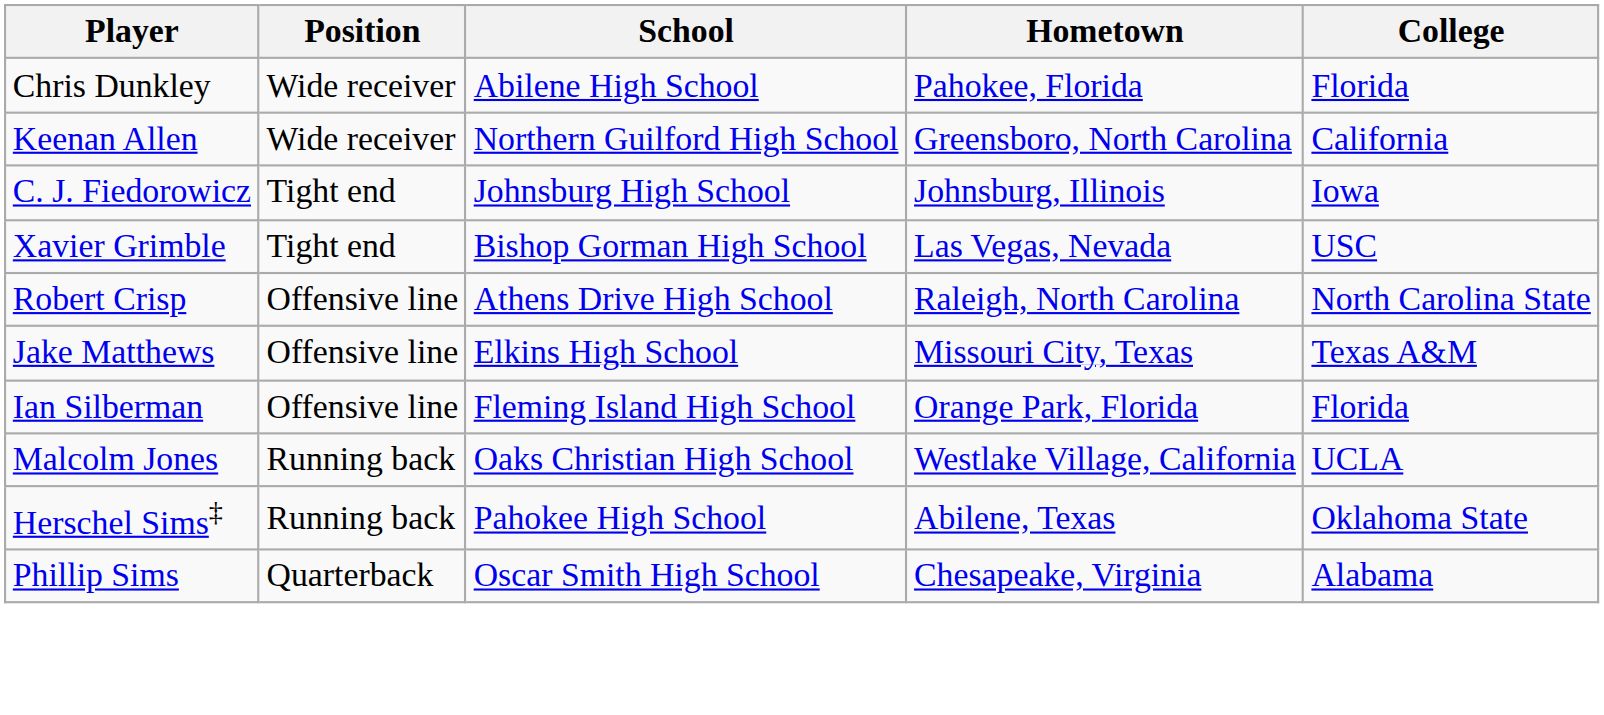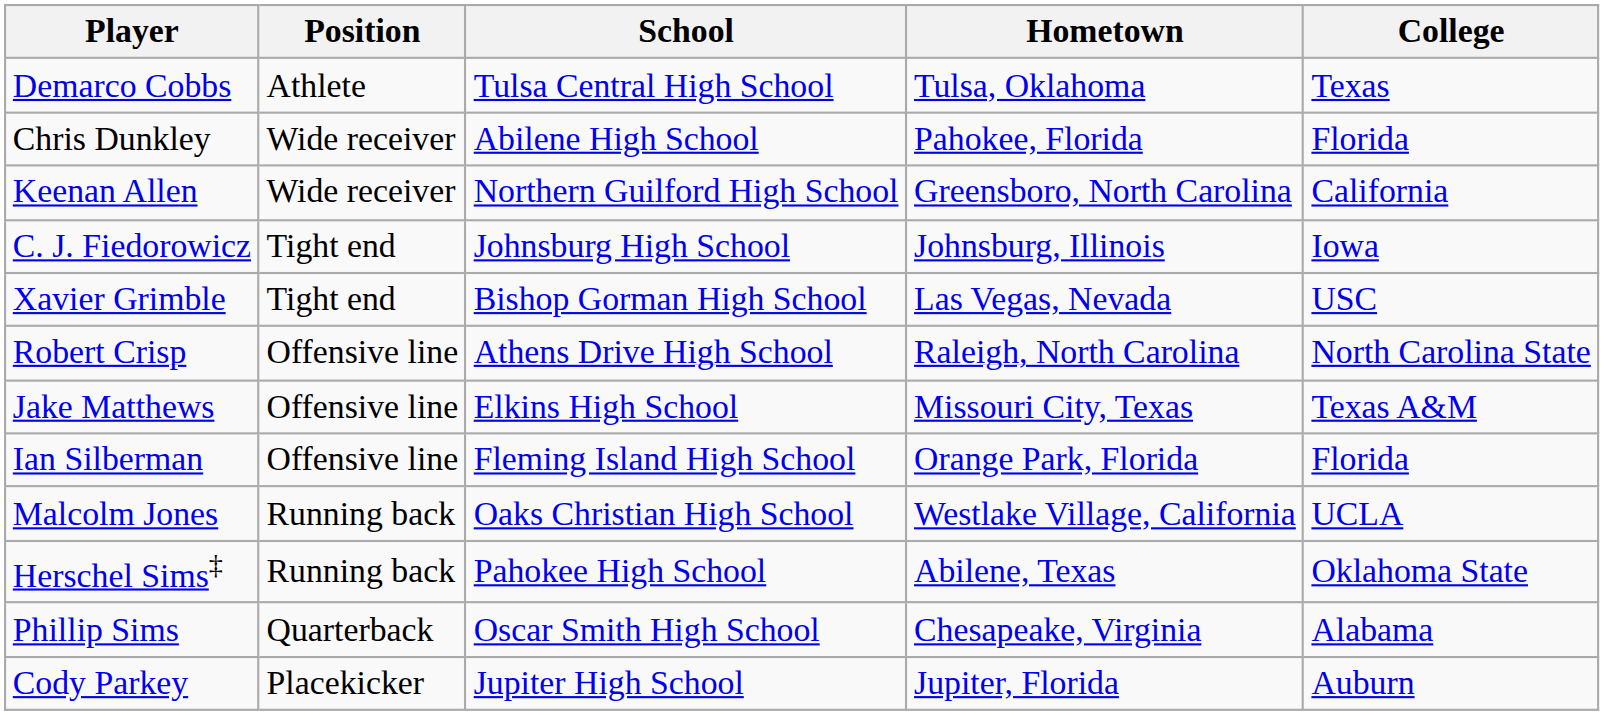+ row: Demarco Cobbs | Athlete | Tulsa Central High School | Tulsa, Oklahoma | Texas
+ row: Cody Parkey | Placekicker | Jupiter High School | Jupiter, Florida | Auburn
